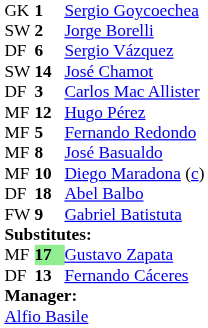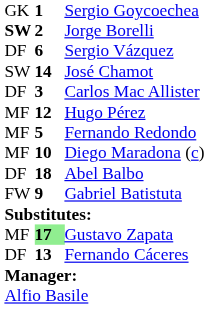Jorge Borelli | column 1: normal -> bold
- row: MF | 8 | José Basualdo
